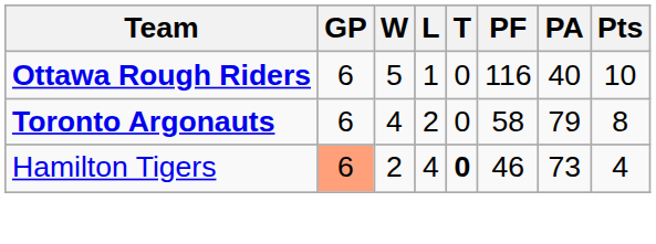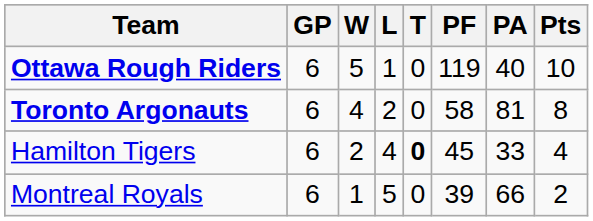Ottawa Rough Riders | PF: 116 -> 119
Toronto Argonauts | PA: 79 -> 81
Hamilton Tigers | GP: lightsalmon background -> no background
Hamilton Tigers | PF: 46 -> 45
Hamilton Tigers | PA: 73 -> 33
+ row: Montreal Royals | 6 | 1 | 5 | 0 | 39 | 66 | 2
